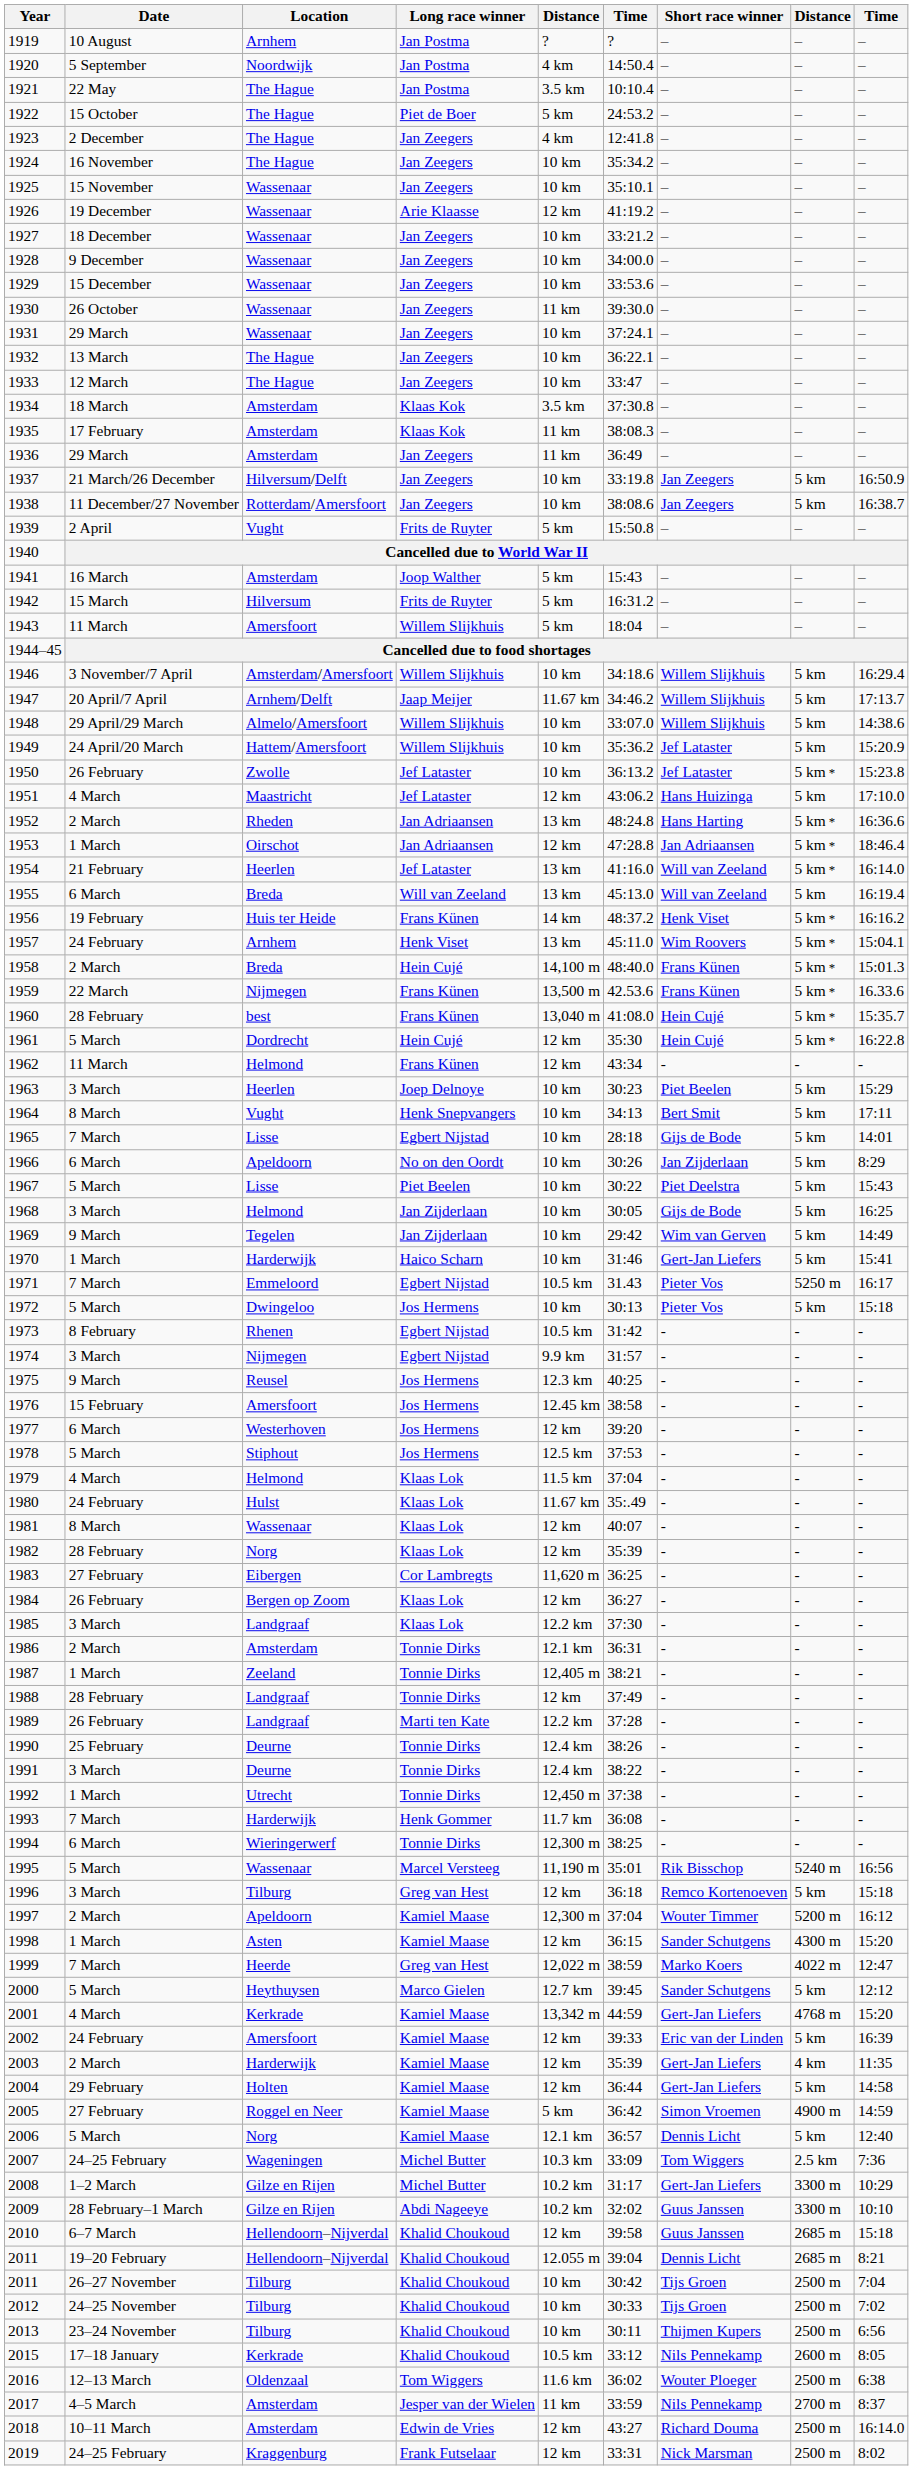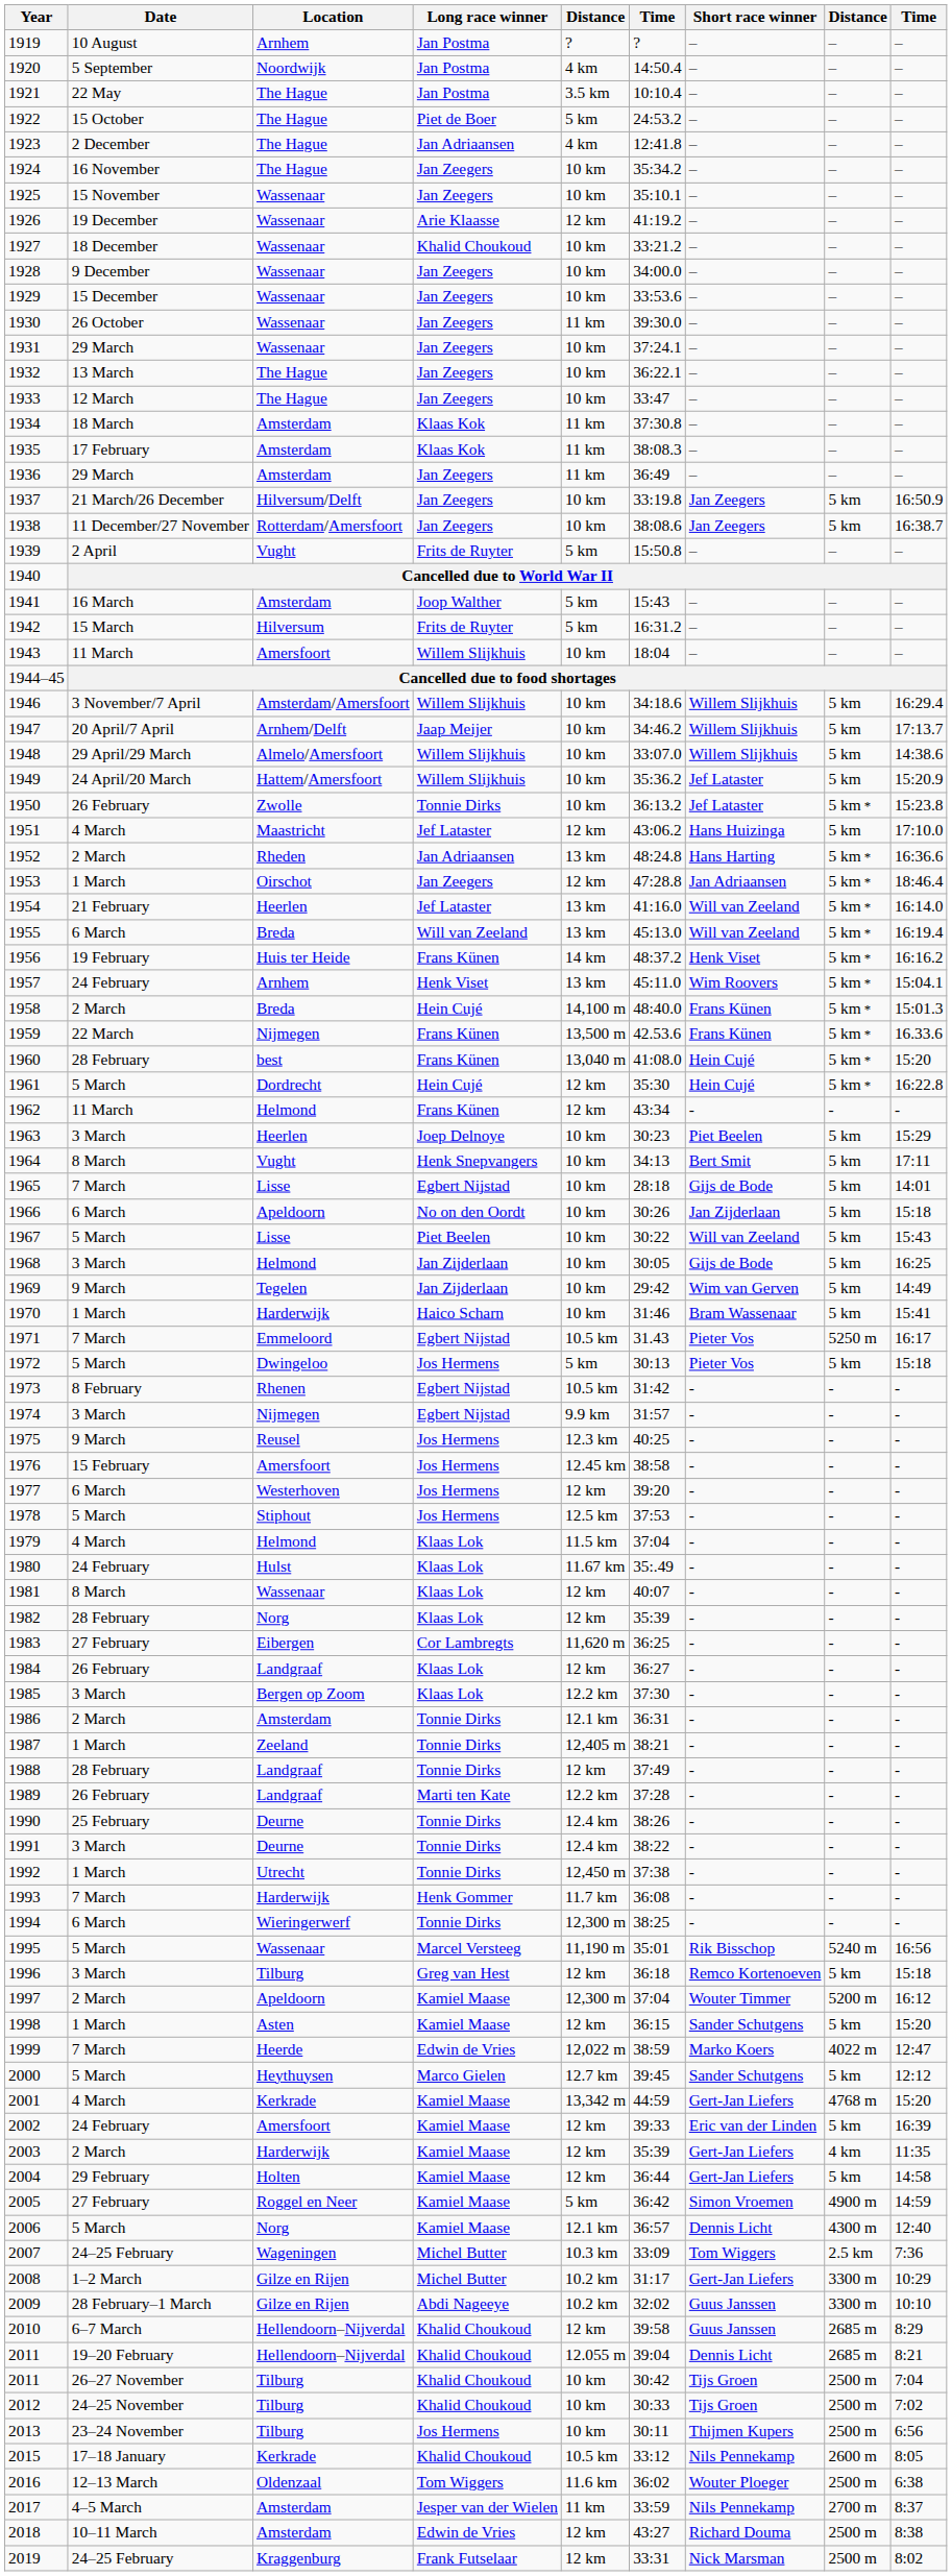1923 | Long race winner: Jan Zeegers -> Jan Adriaansen
1927 | Long race winner: Jan Zeegers -> Khalid Choukoud
1934 | column 5: 3.5 km -> 11 km
1943 | column 5: 5 km -> 10 km
1947 | column 5: 11.67 km -> 10 km
1950 | Long race winner: Jef Lataster -> Tonnie Dirks
1953 | Long race winner: Jan Adriaansen -> Jan Zeegers
1955 | column 8: 5 km -> 5 km *
1960 | column 9: 15:35.7 -> 15:20
1966 | column 9: 8:29 -> 15:18
1967 | Short race winner: Piet Deelstra -> Will van Zeeland
1970 | Short race winner: Gert-Jan Liefers -> Bram Wassenaar
1972 | column 5: 10 km -> 5 km
1984 | Location: Bergen op Zoom -> Landgraaf
1985 | Location: Landgraaf -> Bergen op Zoom
1998 | column 8: 4300 m -> 5 km
1999 | Long race winner: Greg van Hest -> Edwin de Vries
2006 | column 8: 5 km -> 4300 m
2010 | column 9: 15:18 -> 8:29
2013 | Long race winner: Khalid Choukoud -> Jos Hermens
2018 | column 9: 16:14.0 -> 8:38
